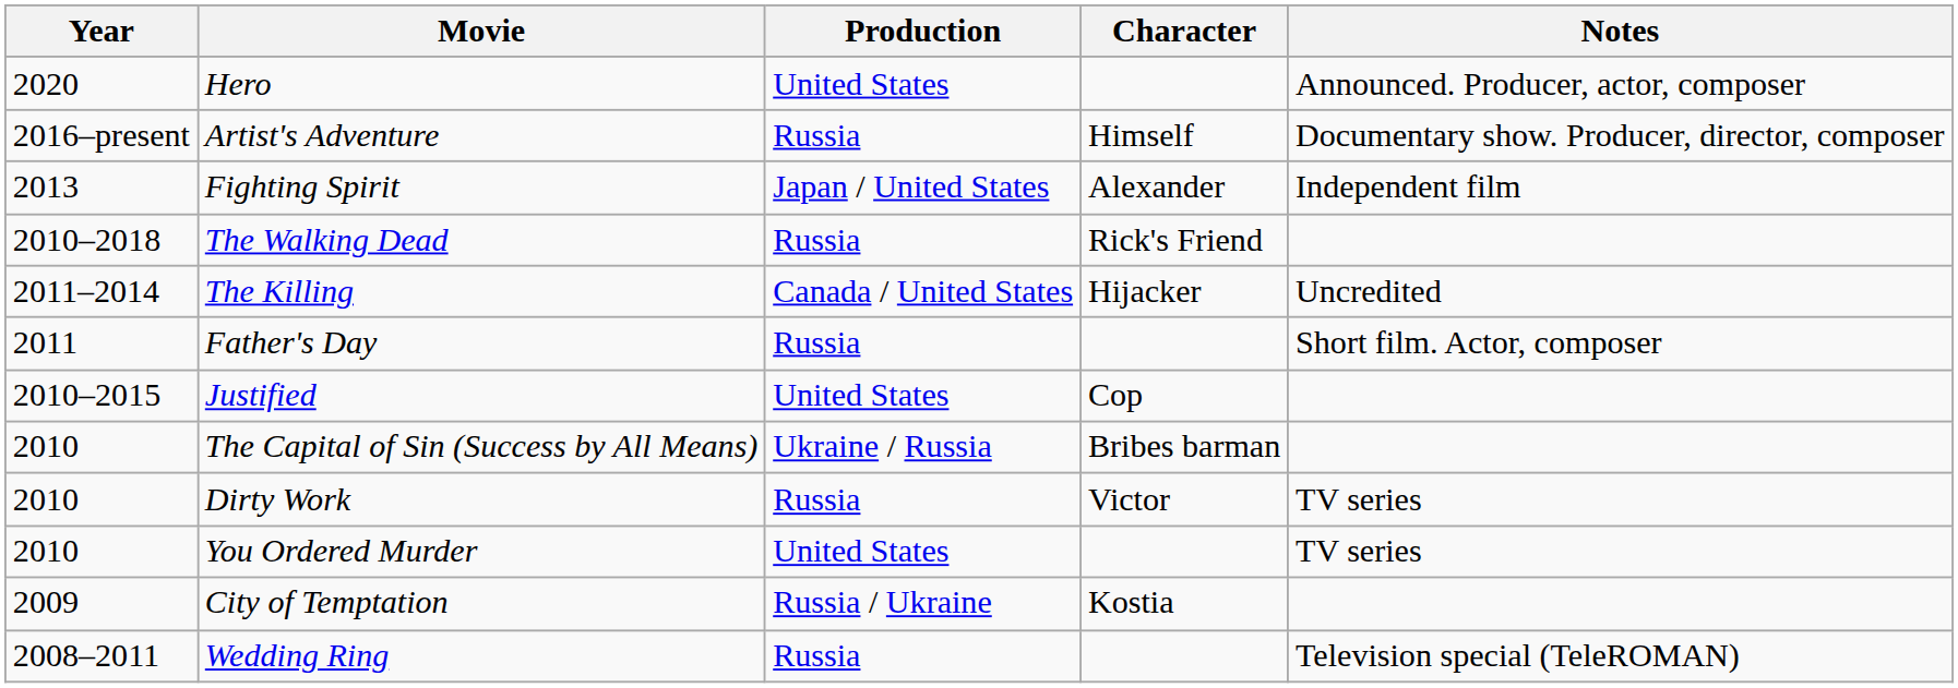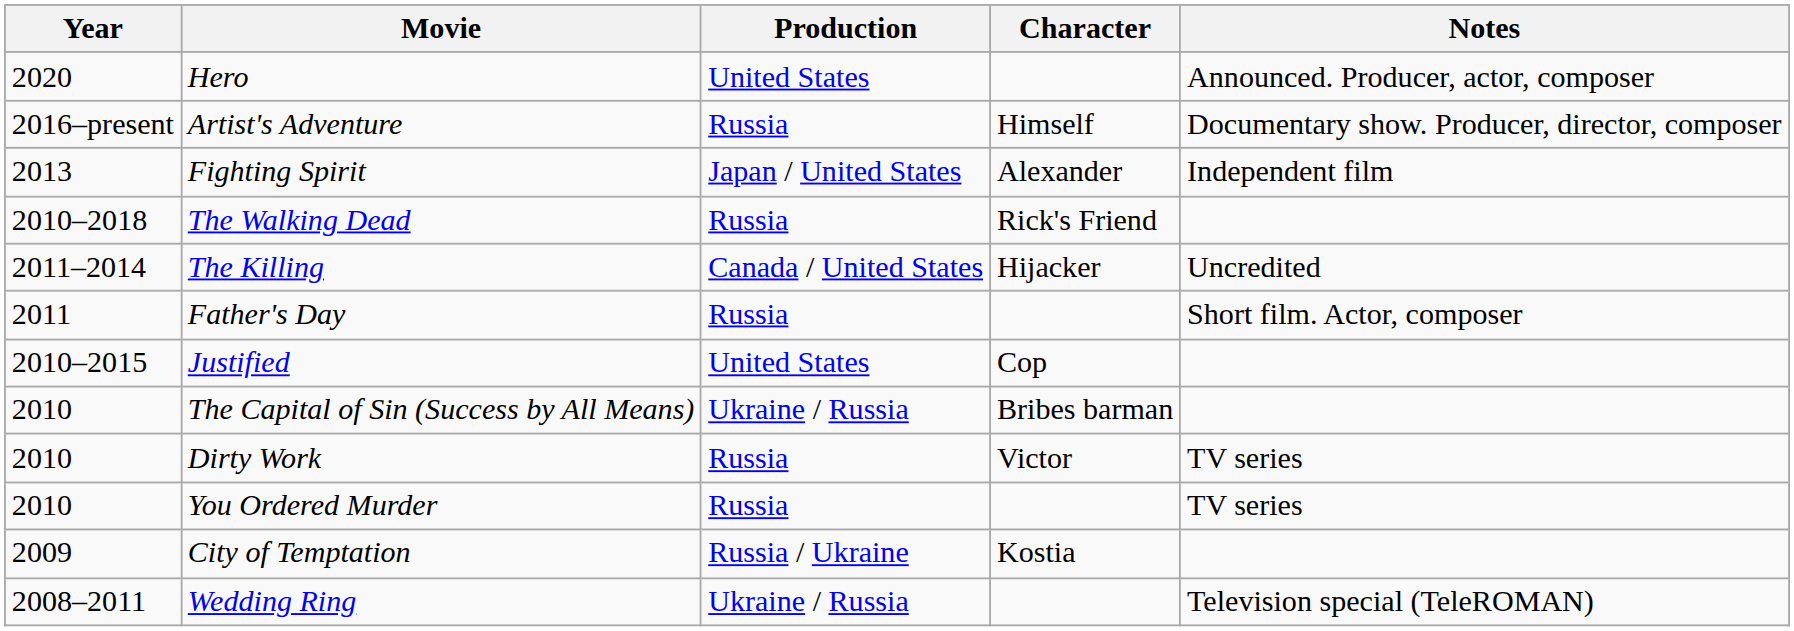You Ordered Murder | Production: United States -> Russia
Wedding Ring | Production: Russia -> Ukraine / Russia
